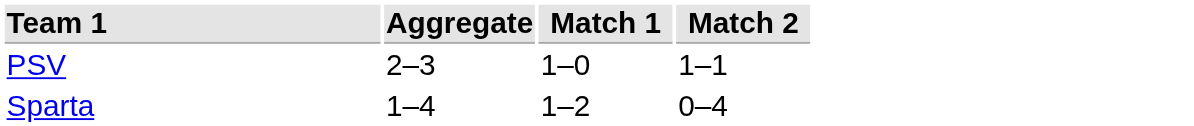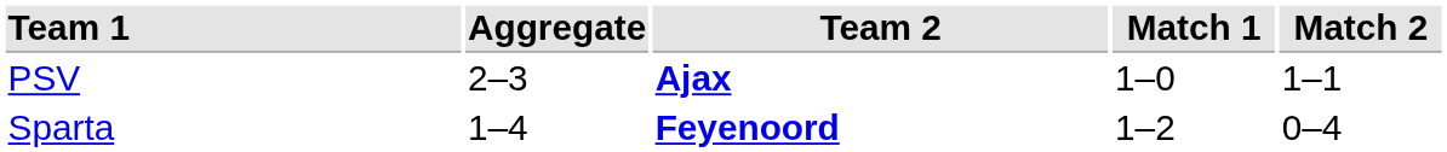+ column: Team 2 | Ajax | Feyenoord
